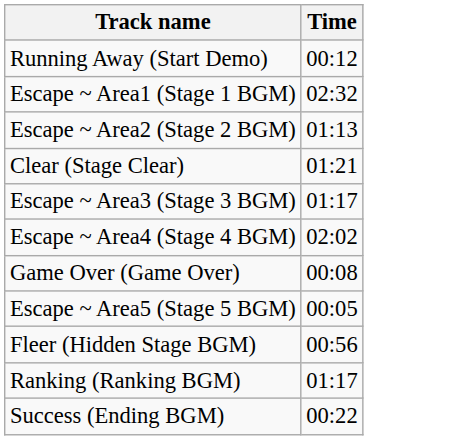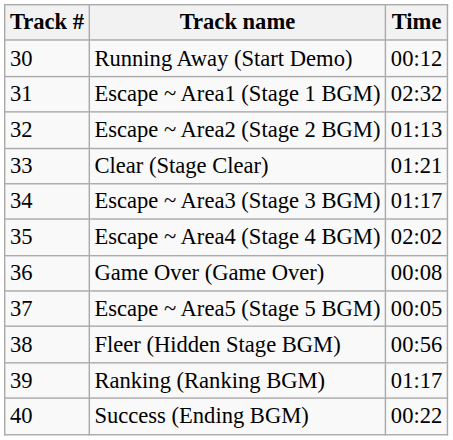+ column: Track # | 30 | 31 | 32 | 33 | 34 | 35 | 36 | 37 | 38 | 39 | 40
